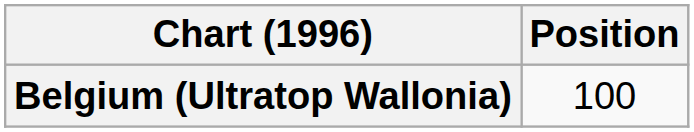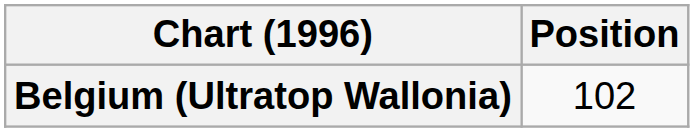Belgium (Ultratop Wallonia) | Position: 100 -> 102
